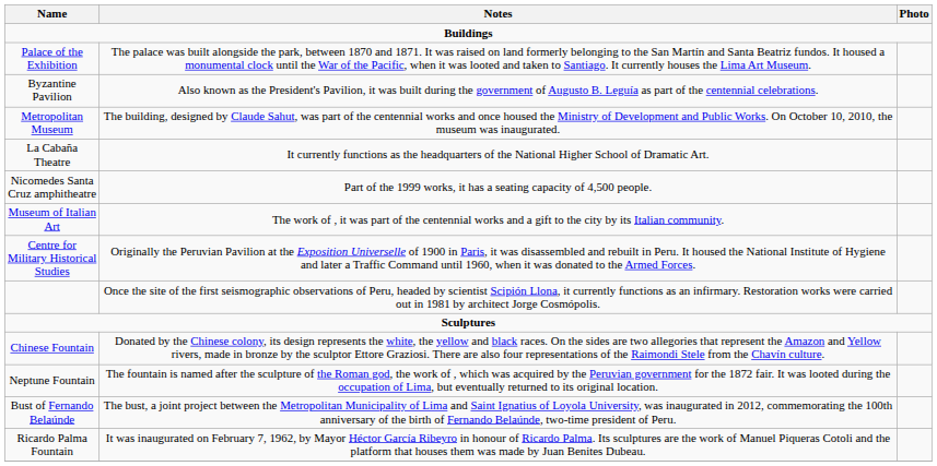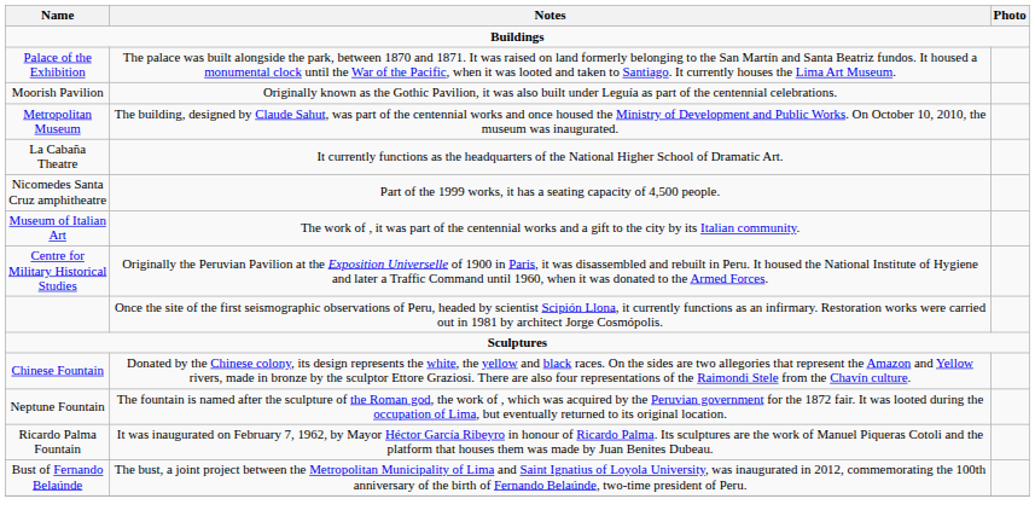- row: Byzantine Pavilion | Also known as the President's Pavilion, it was built during the government of Augusto B. Leguía as part of the centennial celebrations.
+ row: Moorish Pavilion | Originally known as the Gothic Pavilion, it was also built under Leguía as part of the centennial celebrations.
rows swapped: Ricardo Palma Fountain <-> Bust of Fernando Belaúnde
